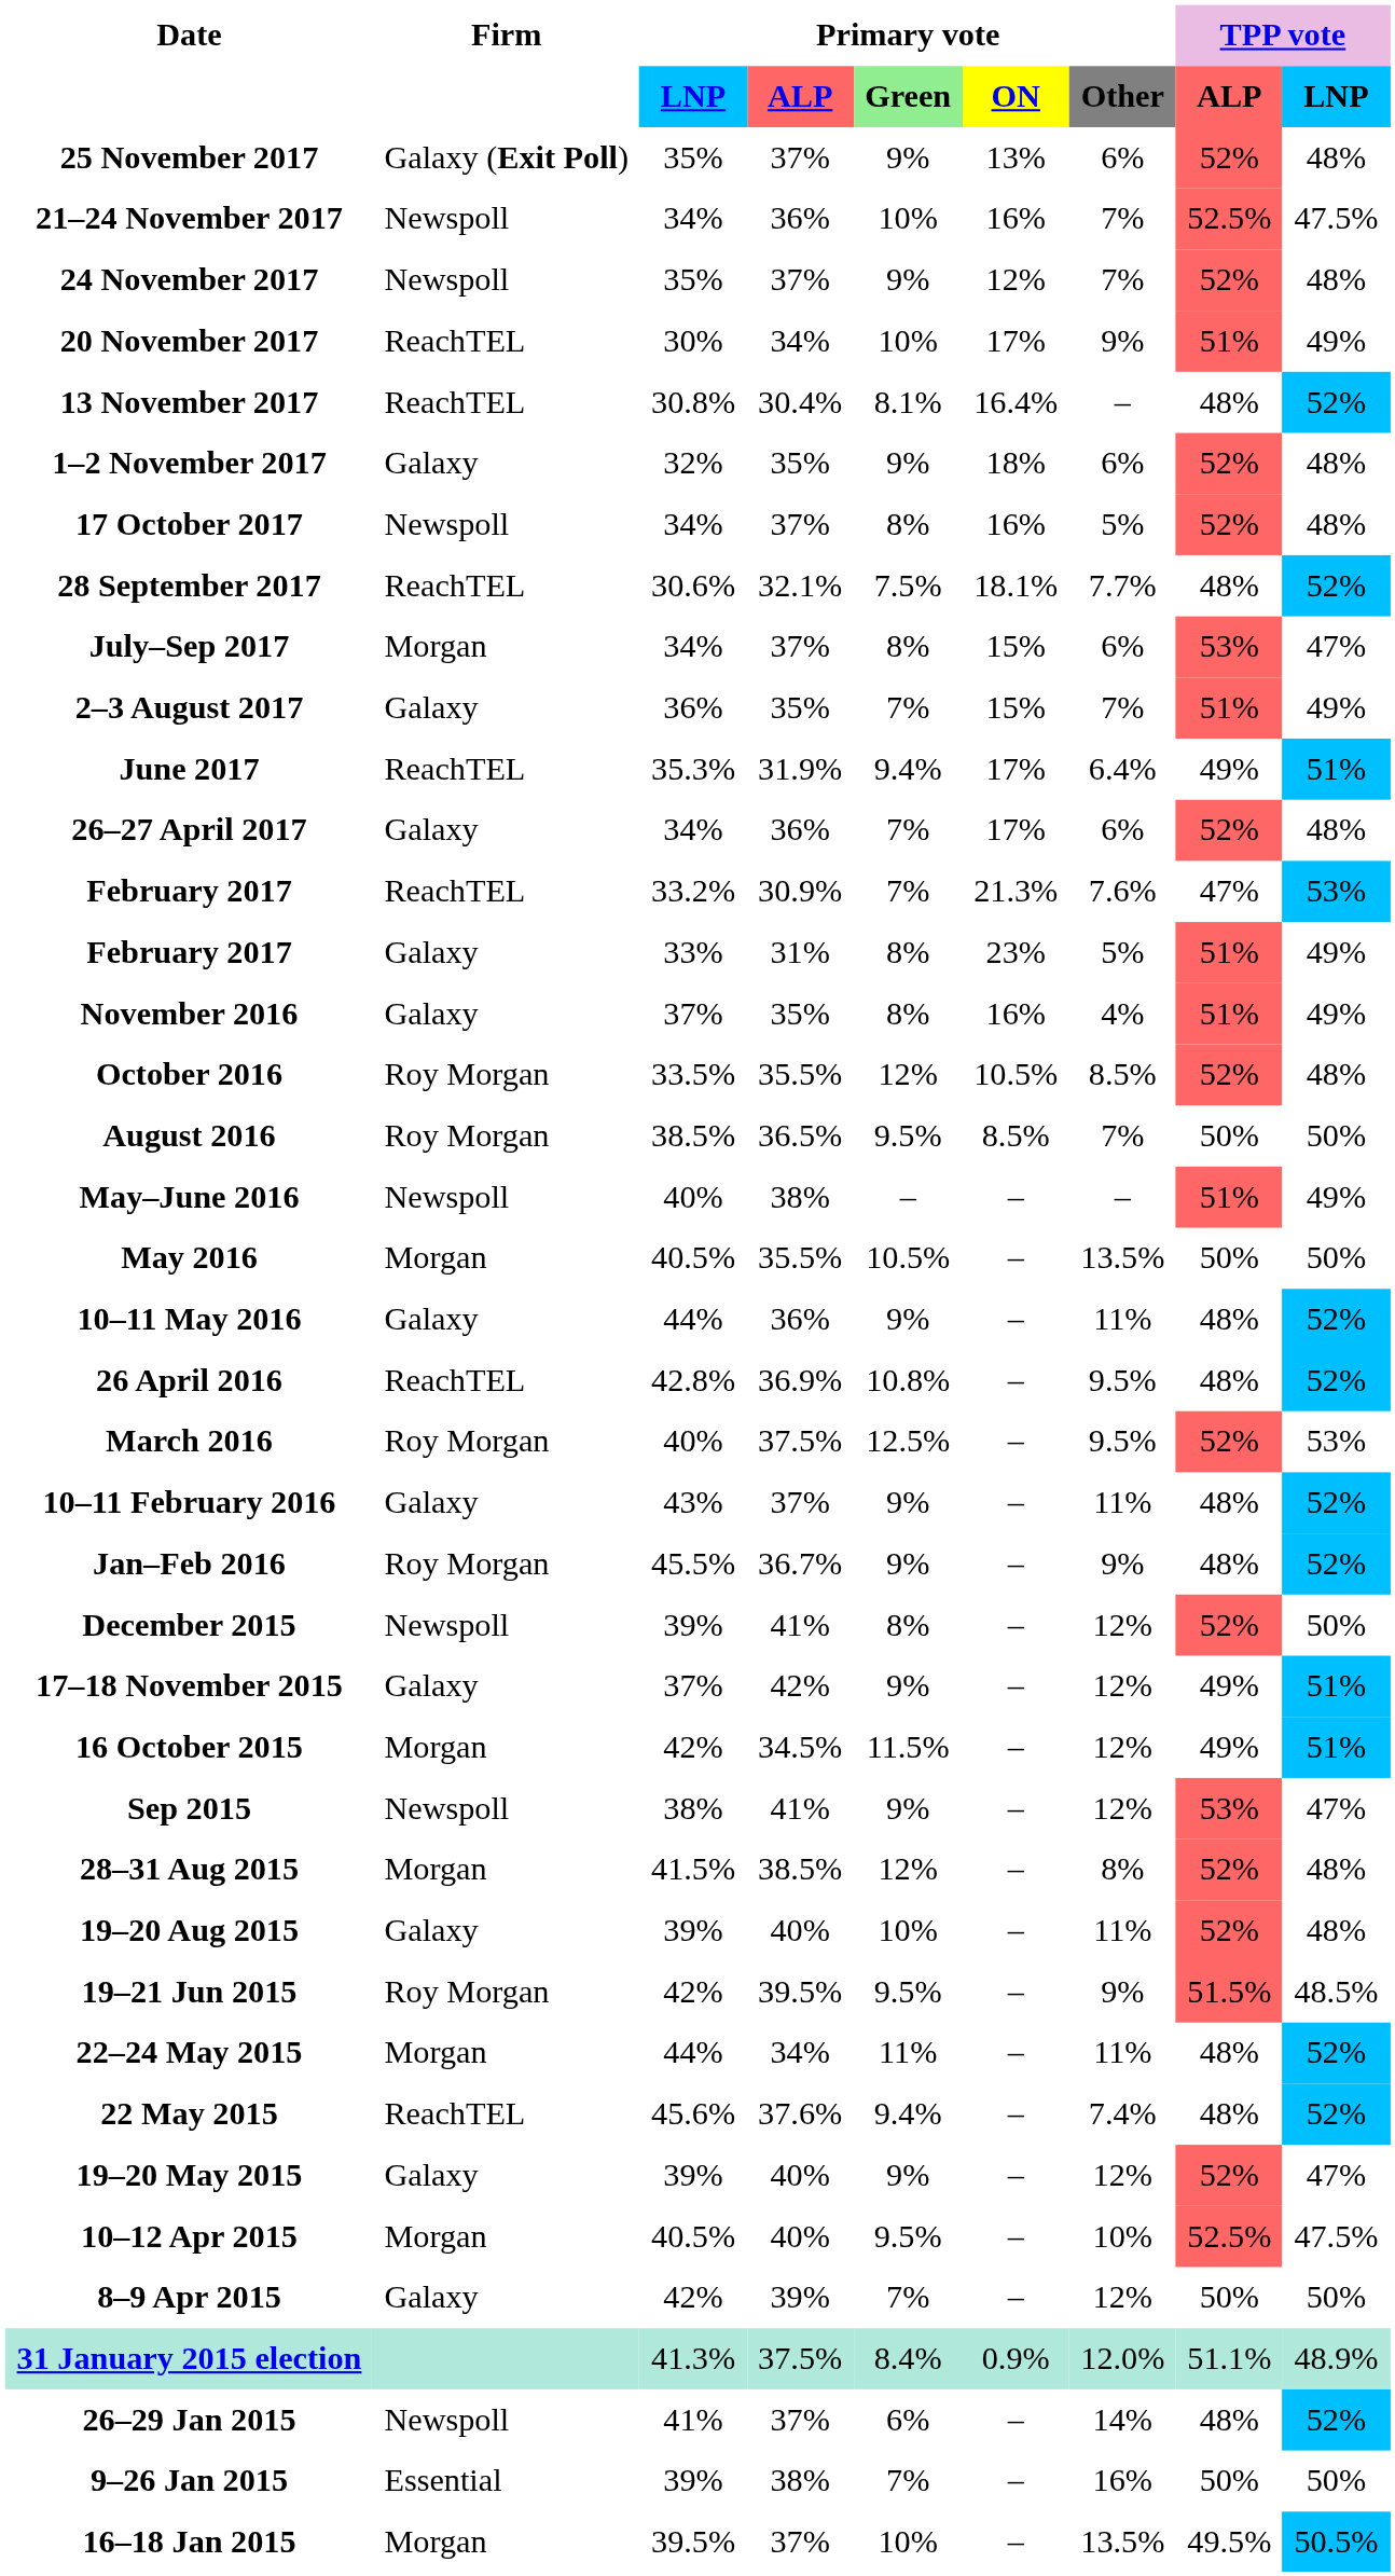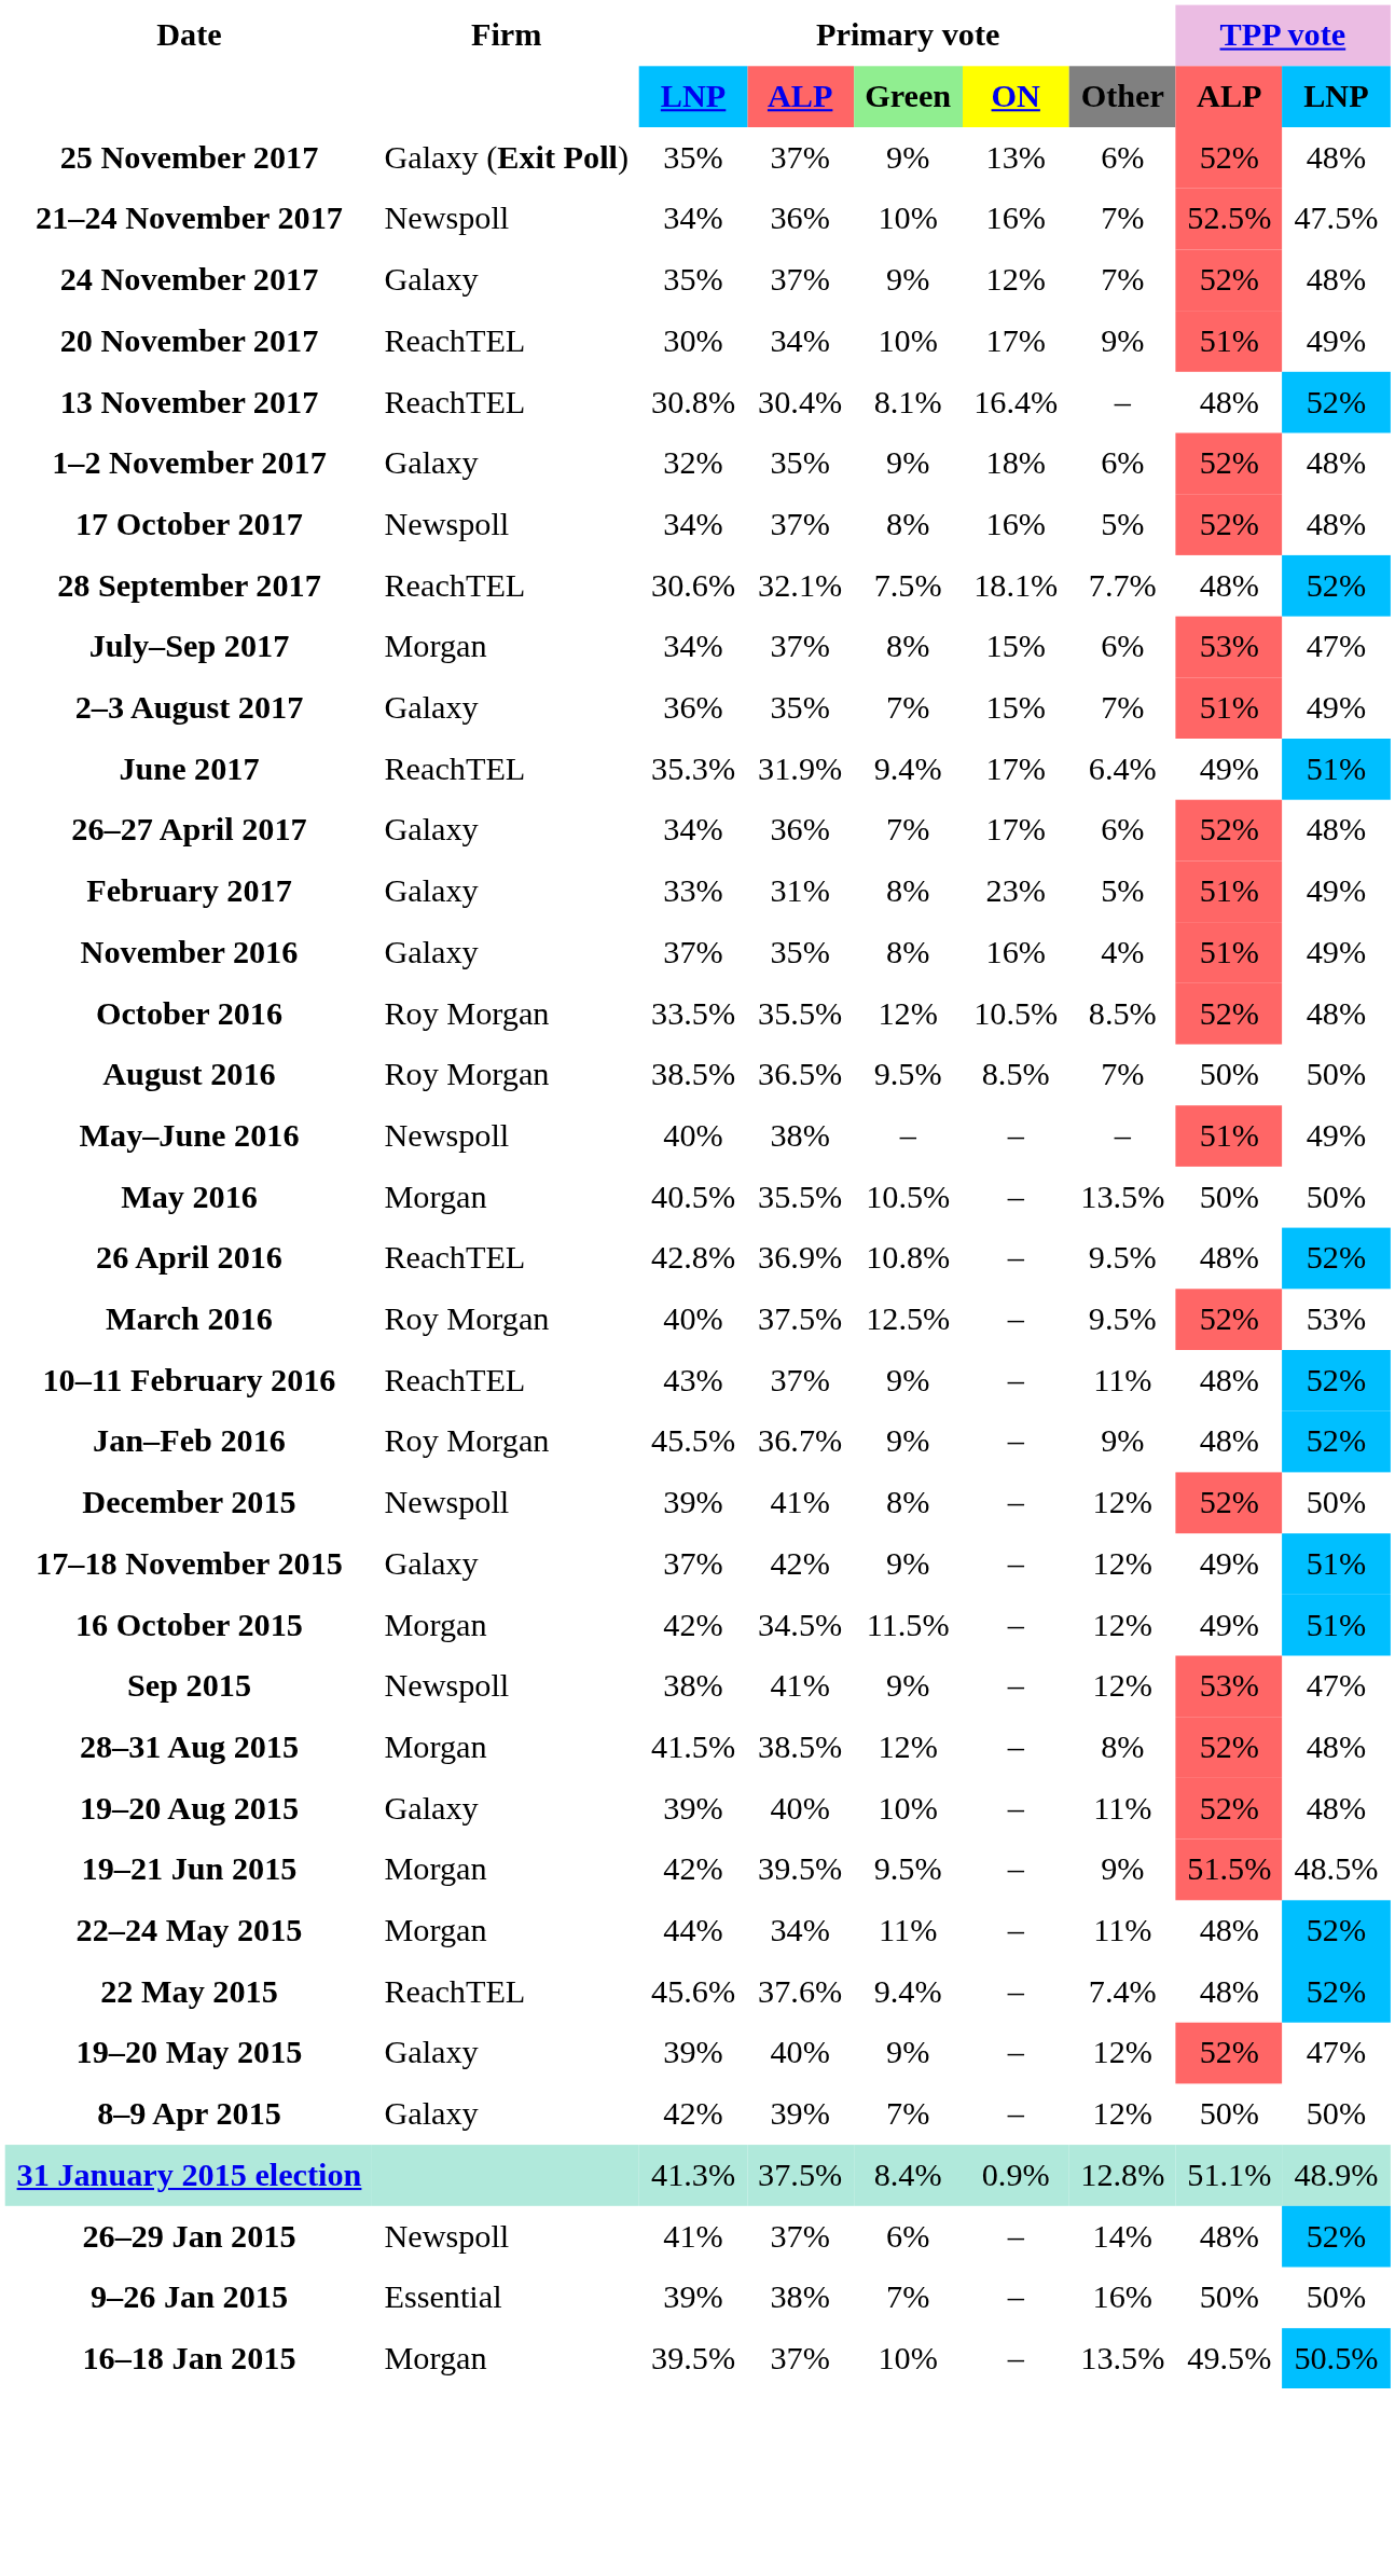24 November 2017 | Firm: Newspoll -> Galaxy
- row: February 2017 | ReachTEL | 33.2% | 30.9% | 7% | 21.3% | 7.6% | 47% | 53%
- row: 10–11 May 2016 | Galaxy | 44% | 36% | 9% | – | 11% | 48% | 52%
10–11 February 2016 | Firm: Galaxy -> ReachTEL
19–21 Jun 2015 | Firm: Roy Morgan -> Morgan
- row: 10–12 Apr 2015 | Morgan | 40.5% | 40% | 9.5% | – | 10% | 52.5% | 47.5%
31 January 2015 election | Primary vote / Other: 12.0% -> 12.8%
